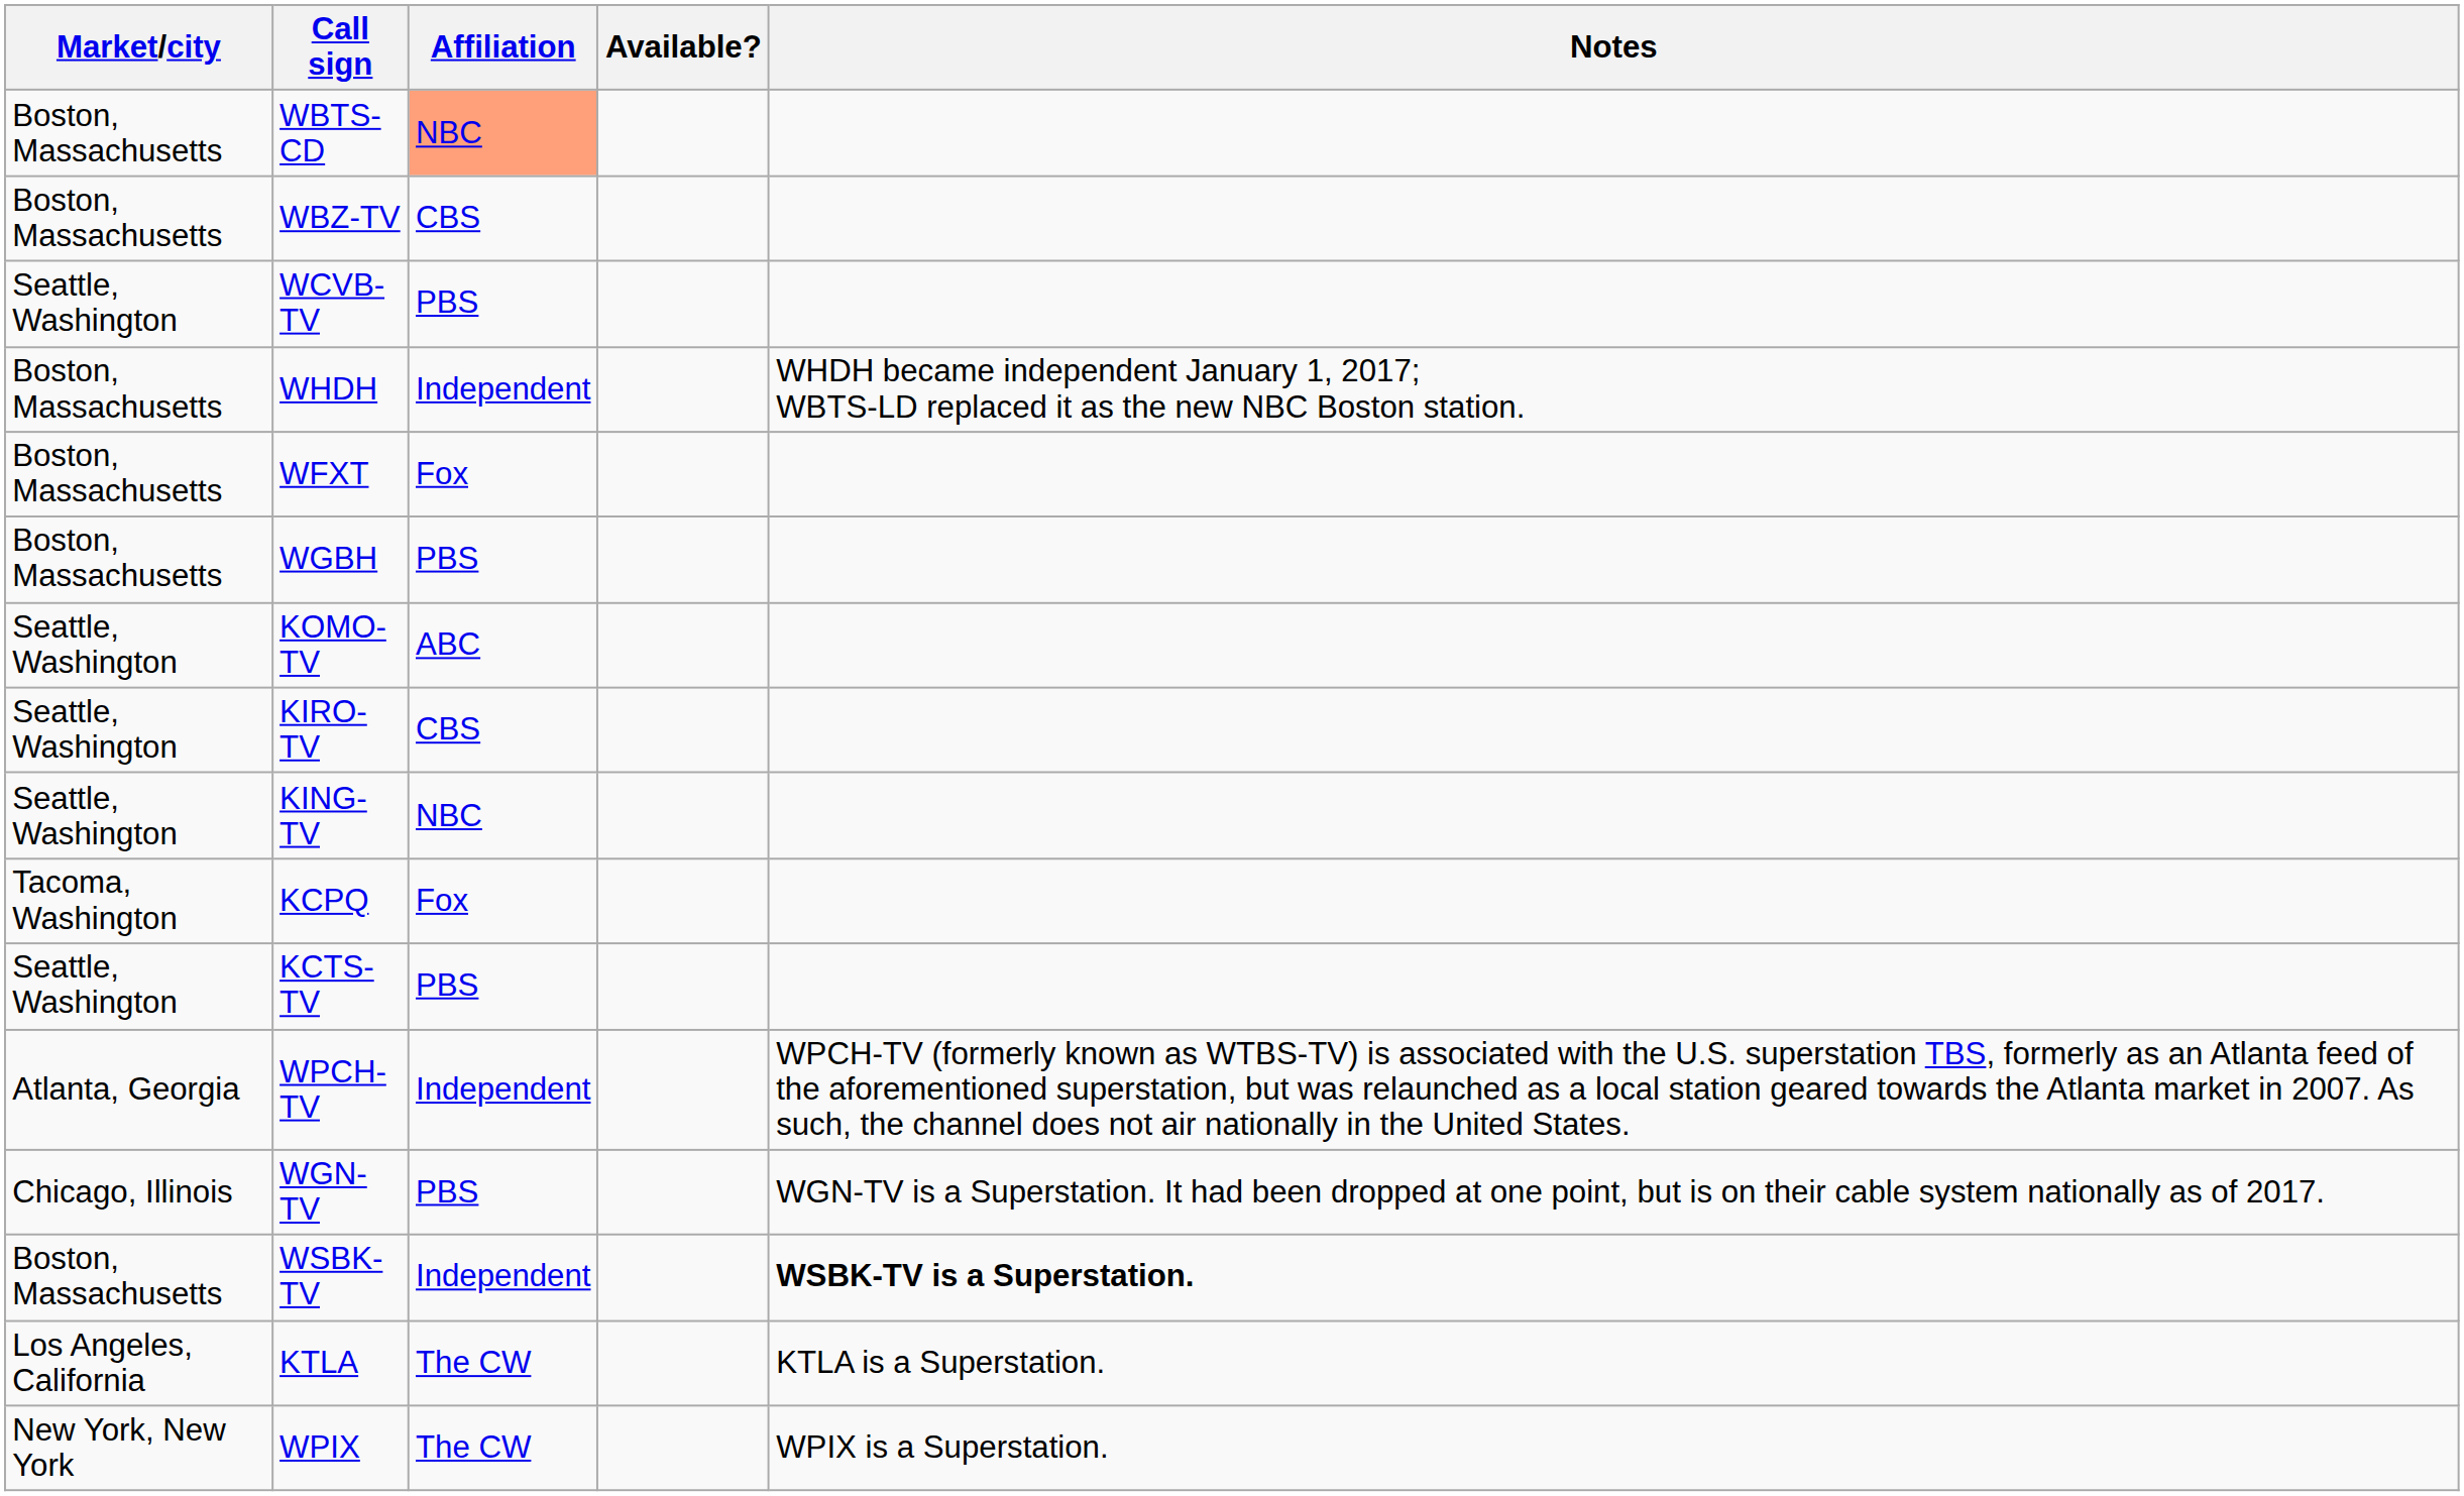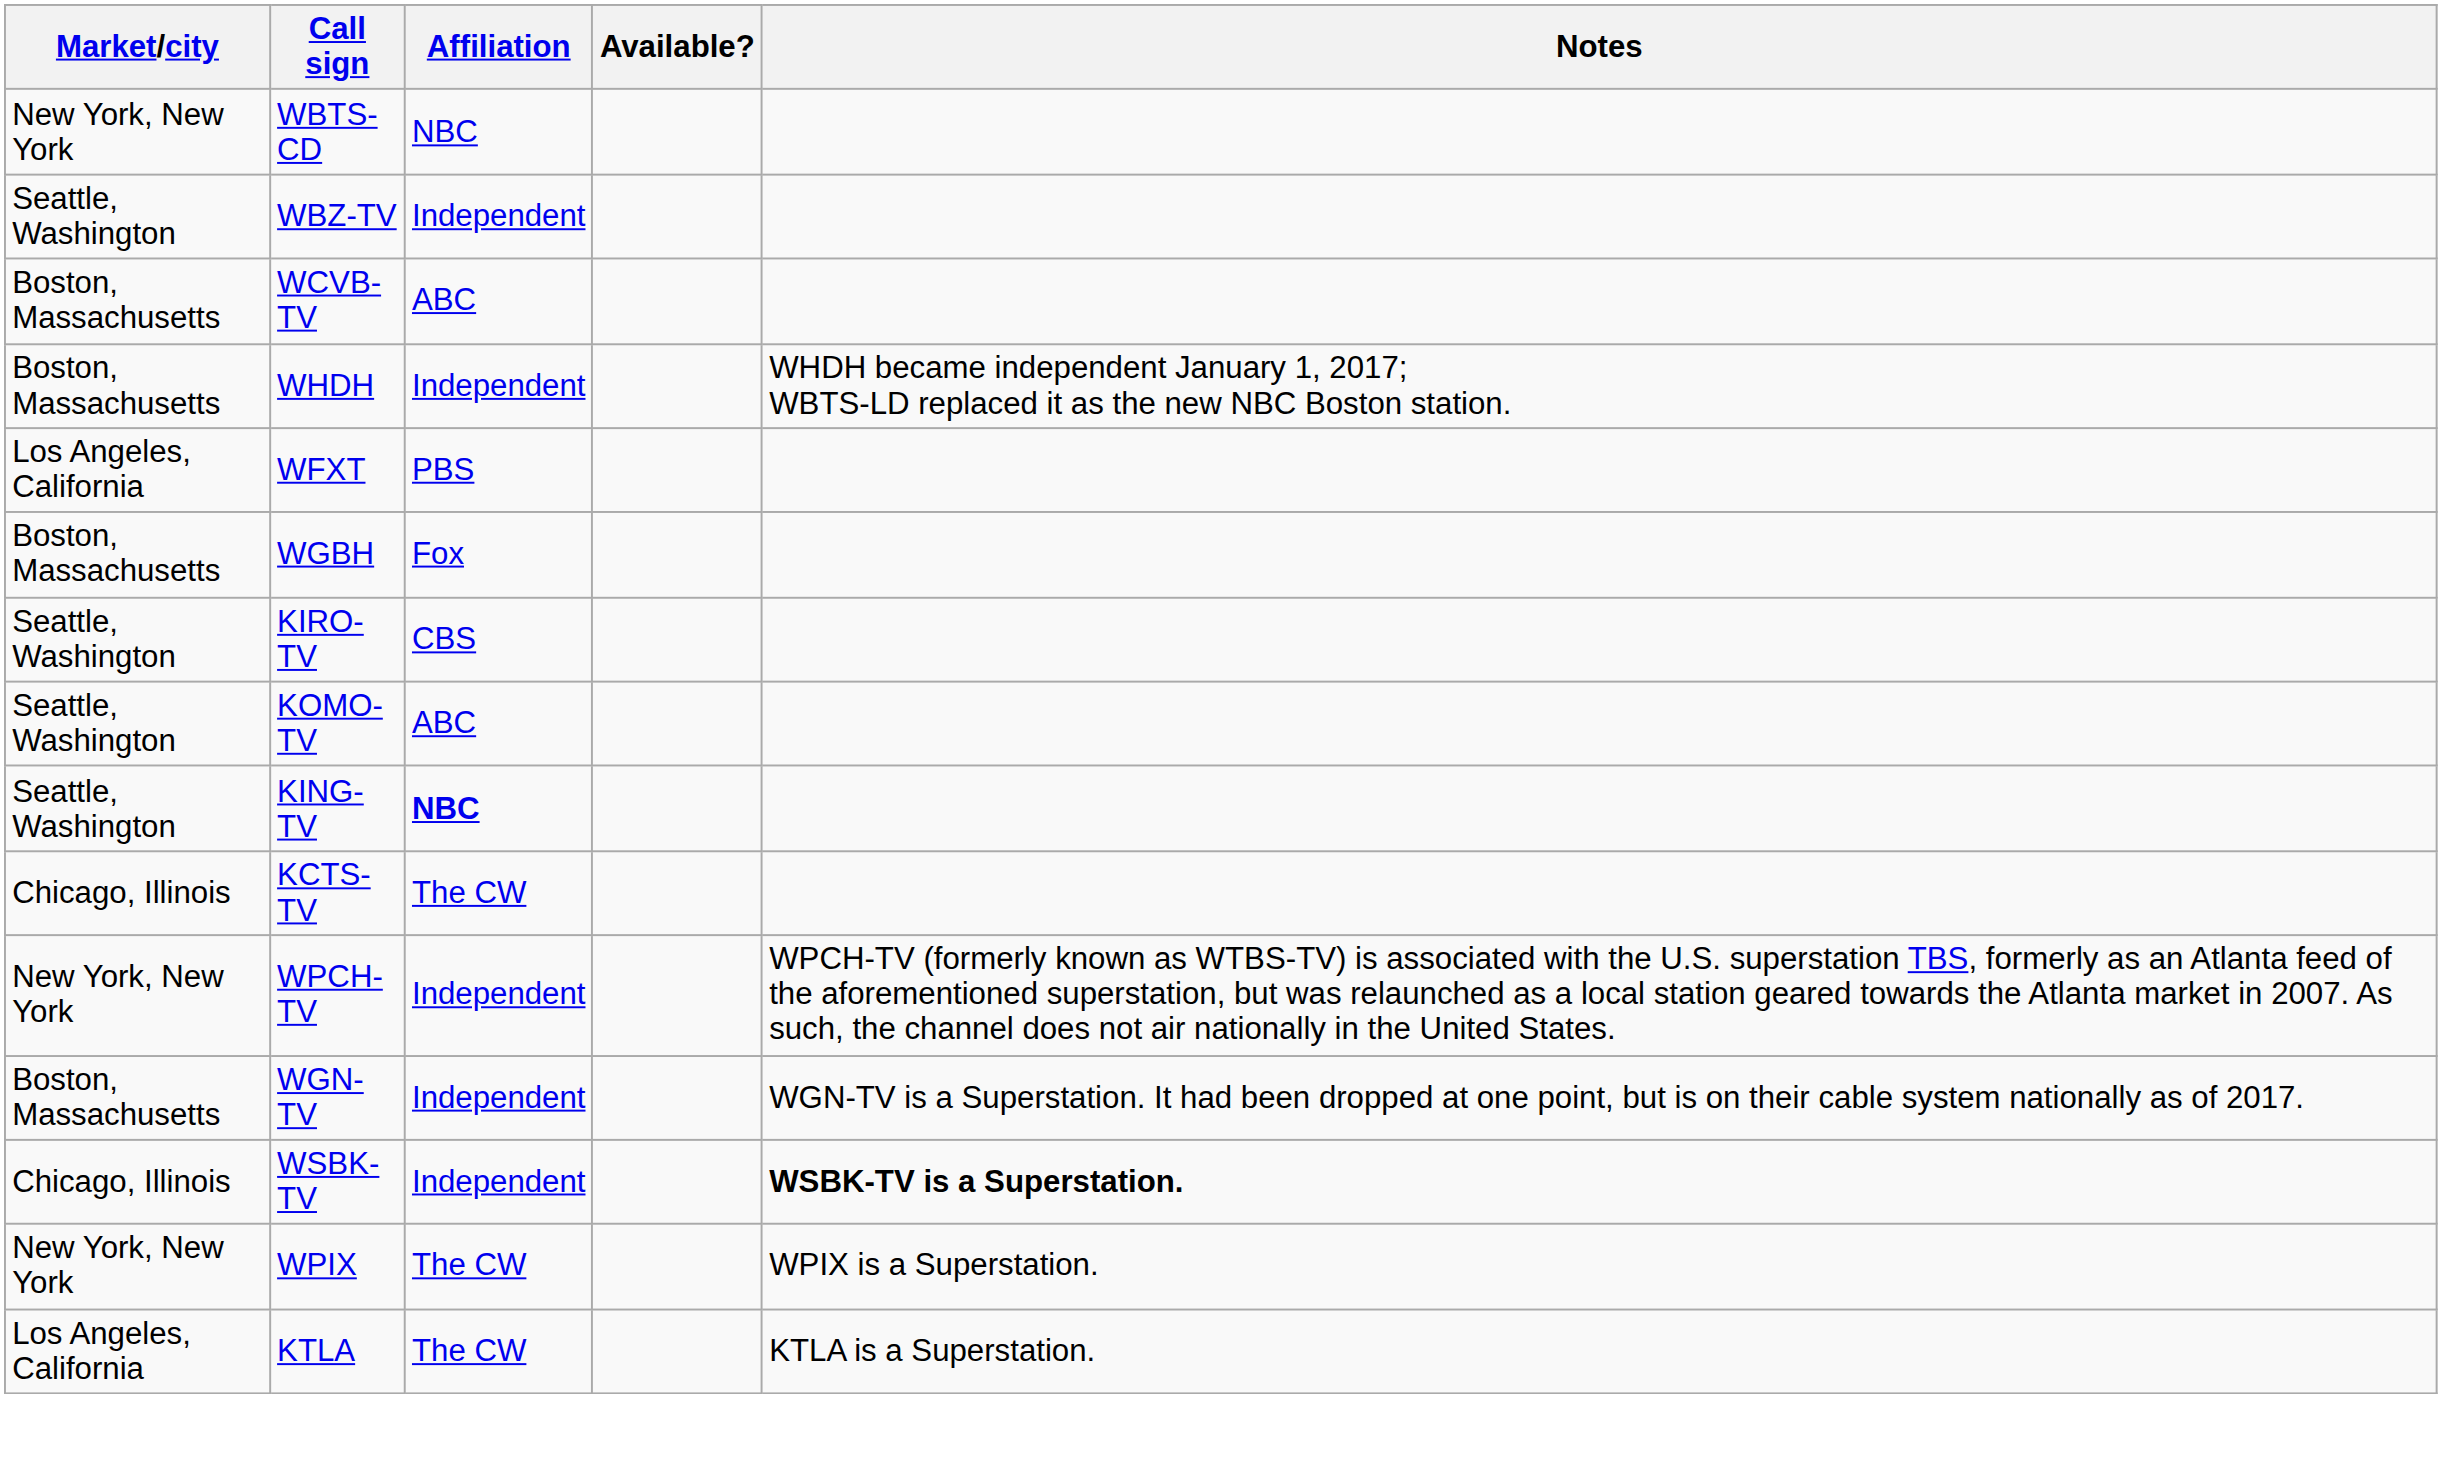WBTS-CD | Market/city: Boston, Massachusetts -> New York, New York
WBTS-CD | Affiliation: lightsalmon background -> no background
WBZ-TV | Market/city: Boston, Massachusetts -> Seattle, Washington
WBZ-TV | Affiliation: CBS -> Independent
WCVB-TV | Market/city: Seattle, Washington -> Boston, Massachusetts
WCVB-TV | Affiliation: PBS -> ABC
WFXT | Market/city: Boston, Massachusetts -> Los Angeles, California
WFXT | Affiliation: Fox -> PBS
WGBH | Affiliation: PBS -> Fox
rows swapped: KIRO-TV <-> KOMO-TV
KING-TV | Affiliation: normal -> bold
- row: Tacoma, Washington | KCPQ | Fox
KCTS-TV | Market/city: Seattle, Washington -> Chicago, Illinois
KCTS-TV | Affiliation: PBS -> The CW
WPCH-TV | Market/city: Atlanta, Georgia -> New York, New York
WGN-TV | Market/city: Chicago, Illinois -> Boston, Massachusetts
WGN-TV | Affiliation: PBS -> Independent
WSBK-TV | Market/city: Boston, Massachusetts -> Chicago, Illinois
rows swapped: WPIX <-> KTLA
